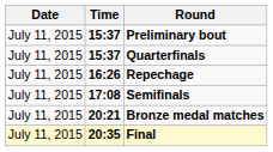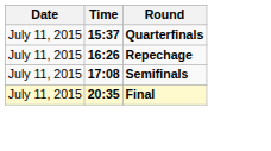- row: July 11, 2015 | 15:37 | Preliminary bout
- row: July 11, 2015 | 20:21 | Bronze medal matches
